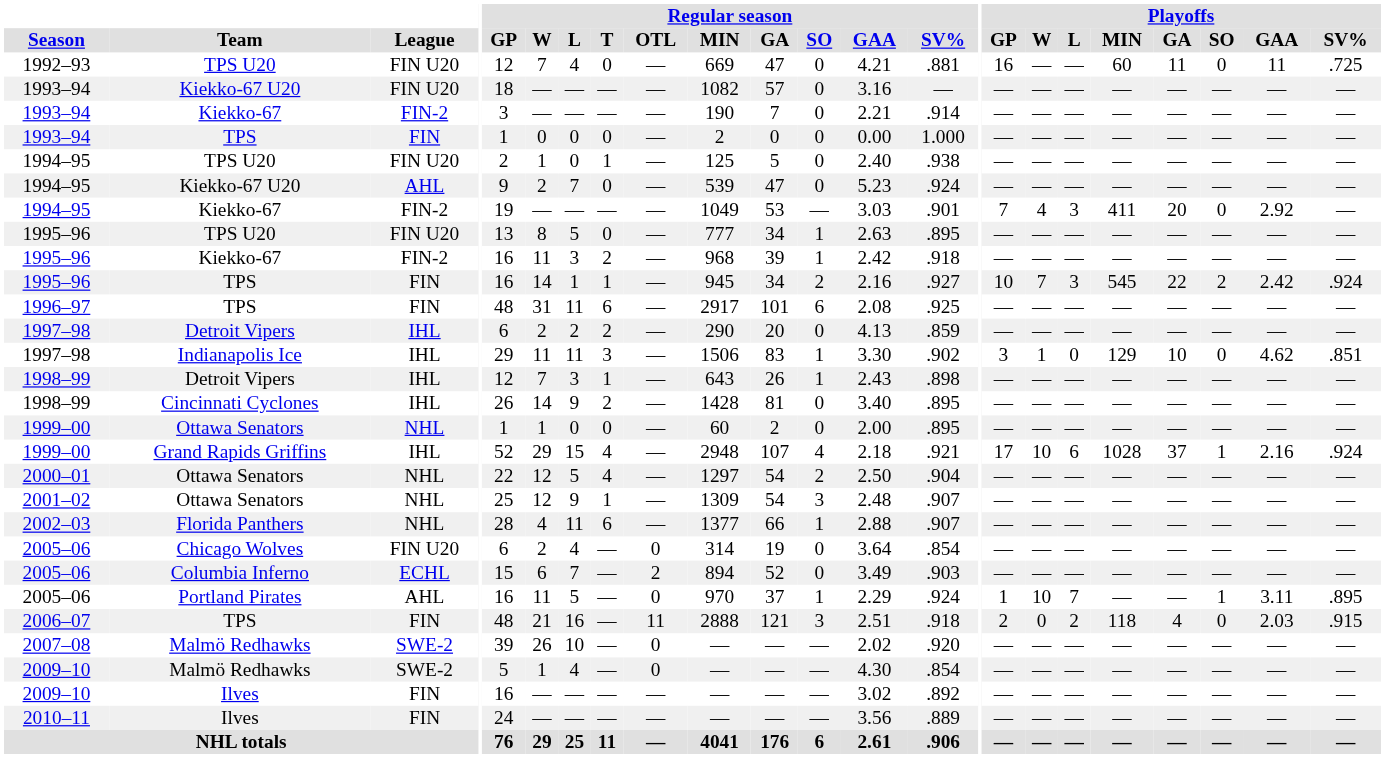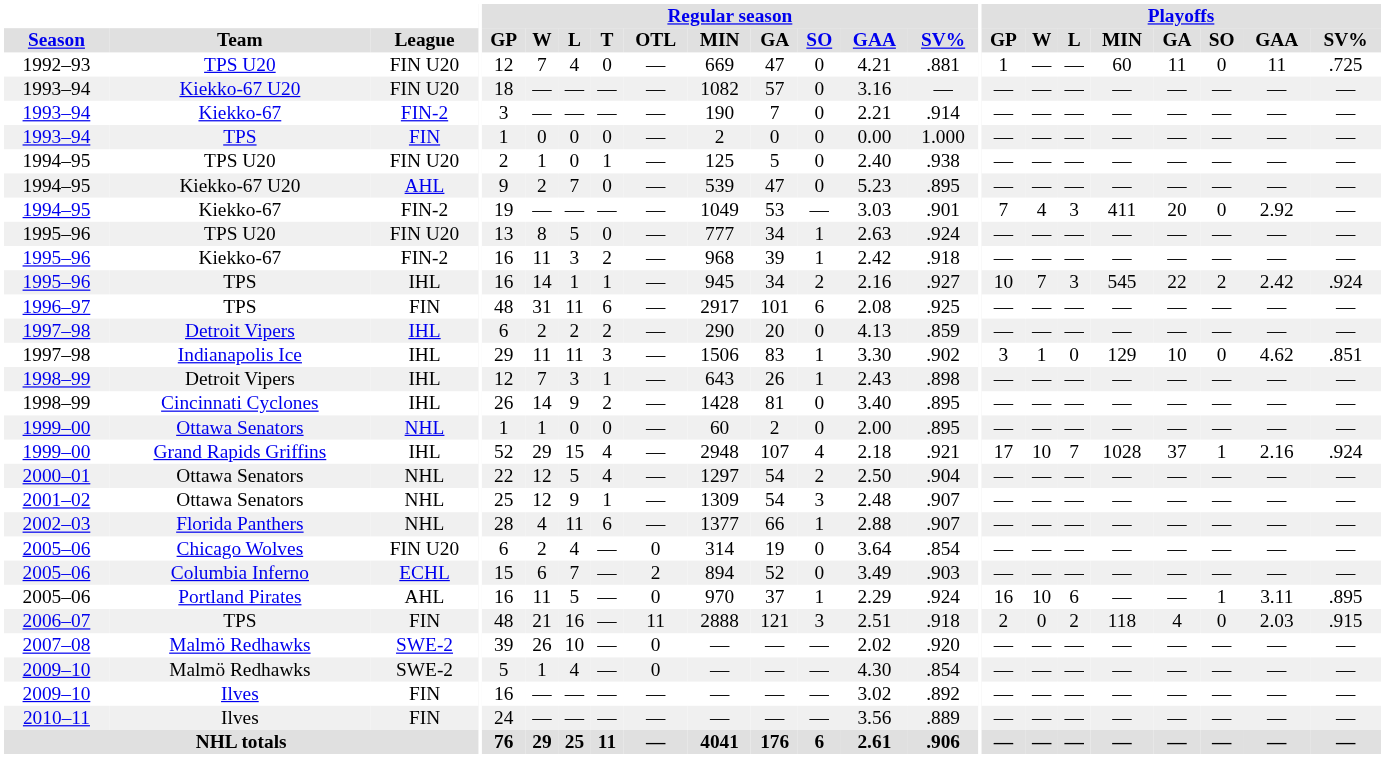1992–93 | Playoffs / GP: 16 -> 1
1994–95 / Kiekko-67 U20 | Regular season / SV%: .924 -> .895
1995–96 / TPS U20 | Regular season / SV%: .895 -> .924
1995–96 / TPS | League: FIN -> IHL
1999–00 / Grand Rapids Griffins | Playoffs / L: 6 -> 7
2005–06 / Portland Pirates | Playoffs / GP: 1 -> 16
2005–06 / Portland Pirates | Playoffs / L: 7 -> 6
